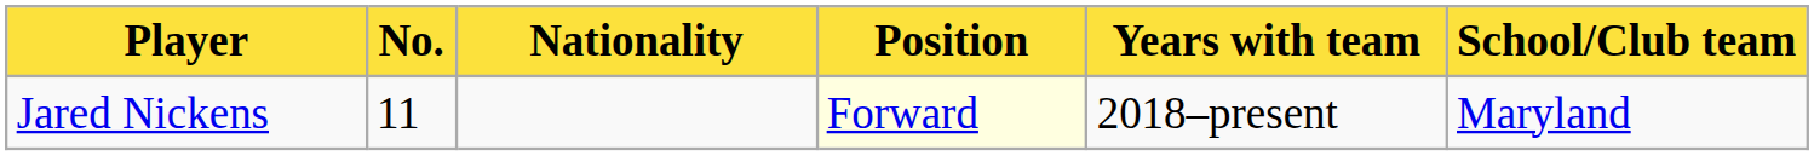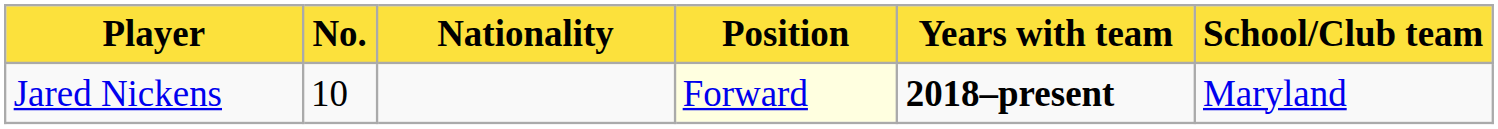Jared Nickens | No.: 11 -> 10
Jared Nickens | Years with team: normal -> bold
